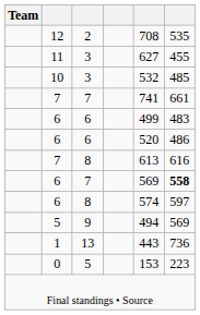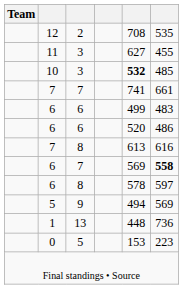10 | column 5: normal -> bold
6 / 8 | column 5: 574 -> 578
1 | column 5: 443 -> 448
